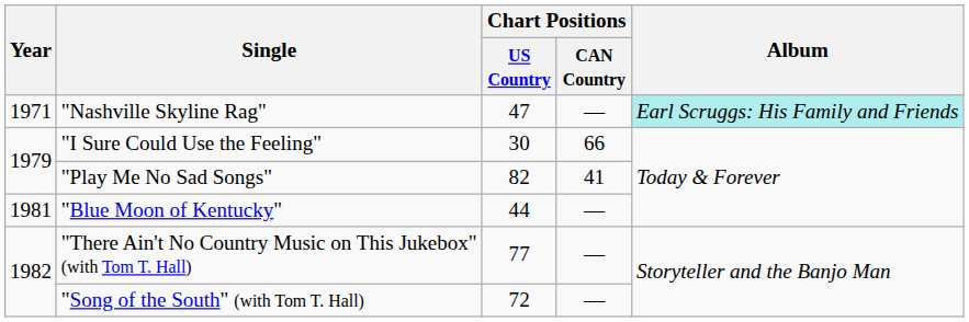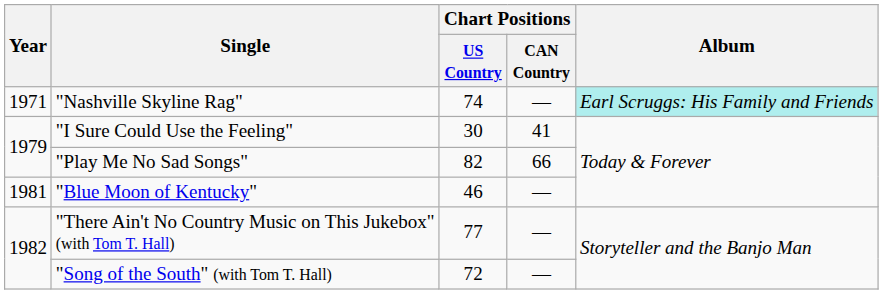"Nashville Skyline Rag" | Chart Positions / US Country: 47 -> 74
"I Sure Could Use the Feeling" | Chart Positions / CAN Country: 66 -> 41
"Play Me No Sad Songs" | Chart Positions / CAN Country: 41 -> 66
"Blue Moon of Kentucky" | Chart Positions / US Country: 44 -> 46
